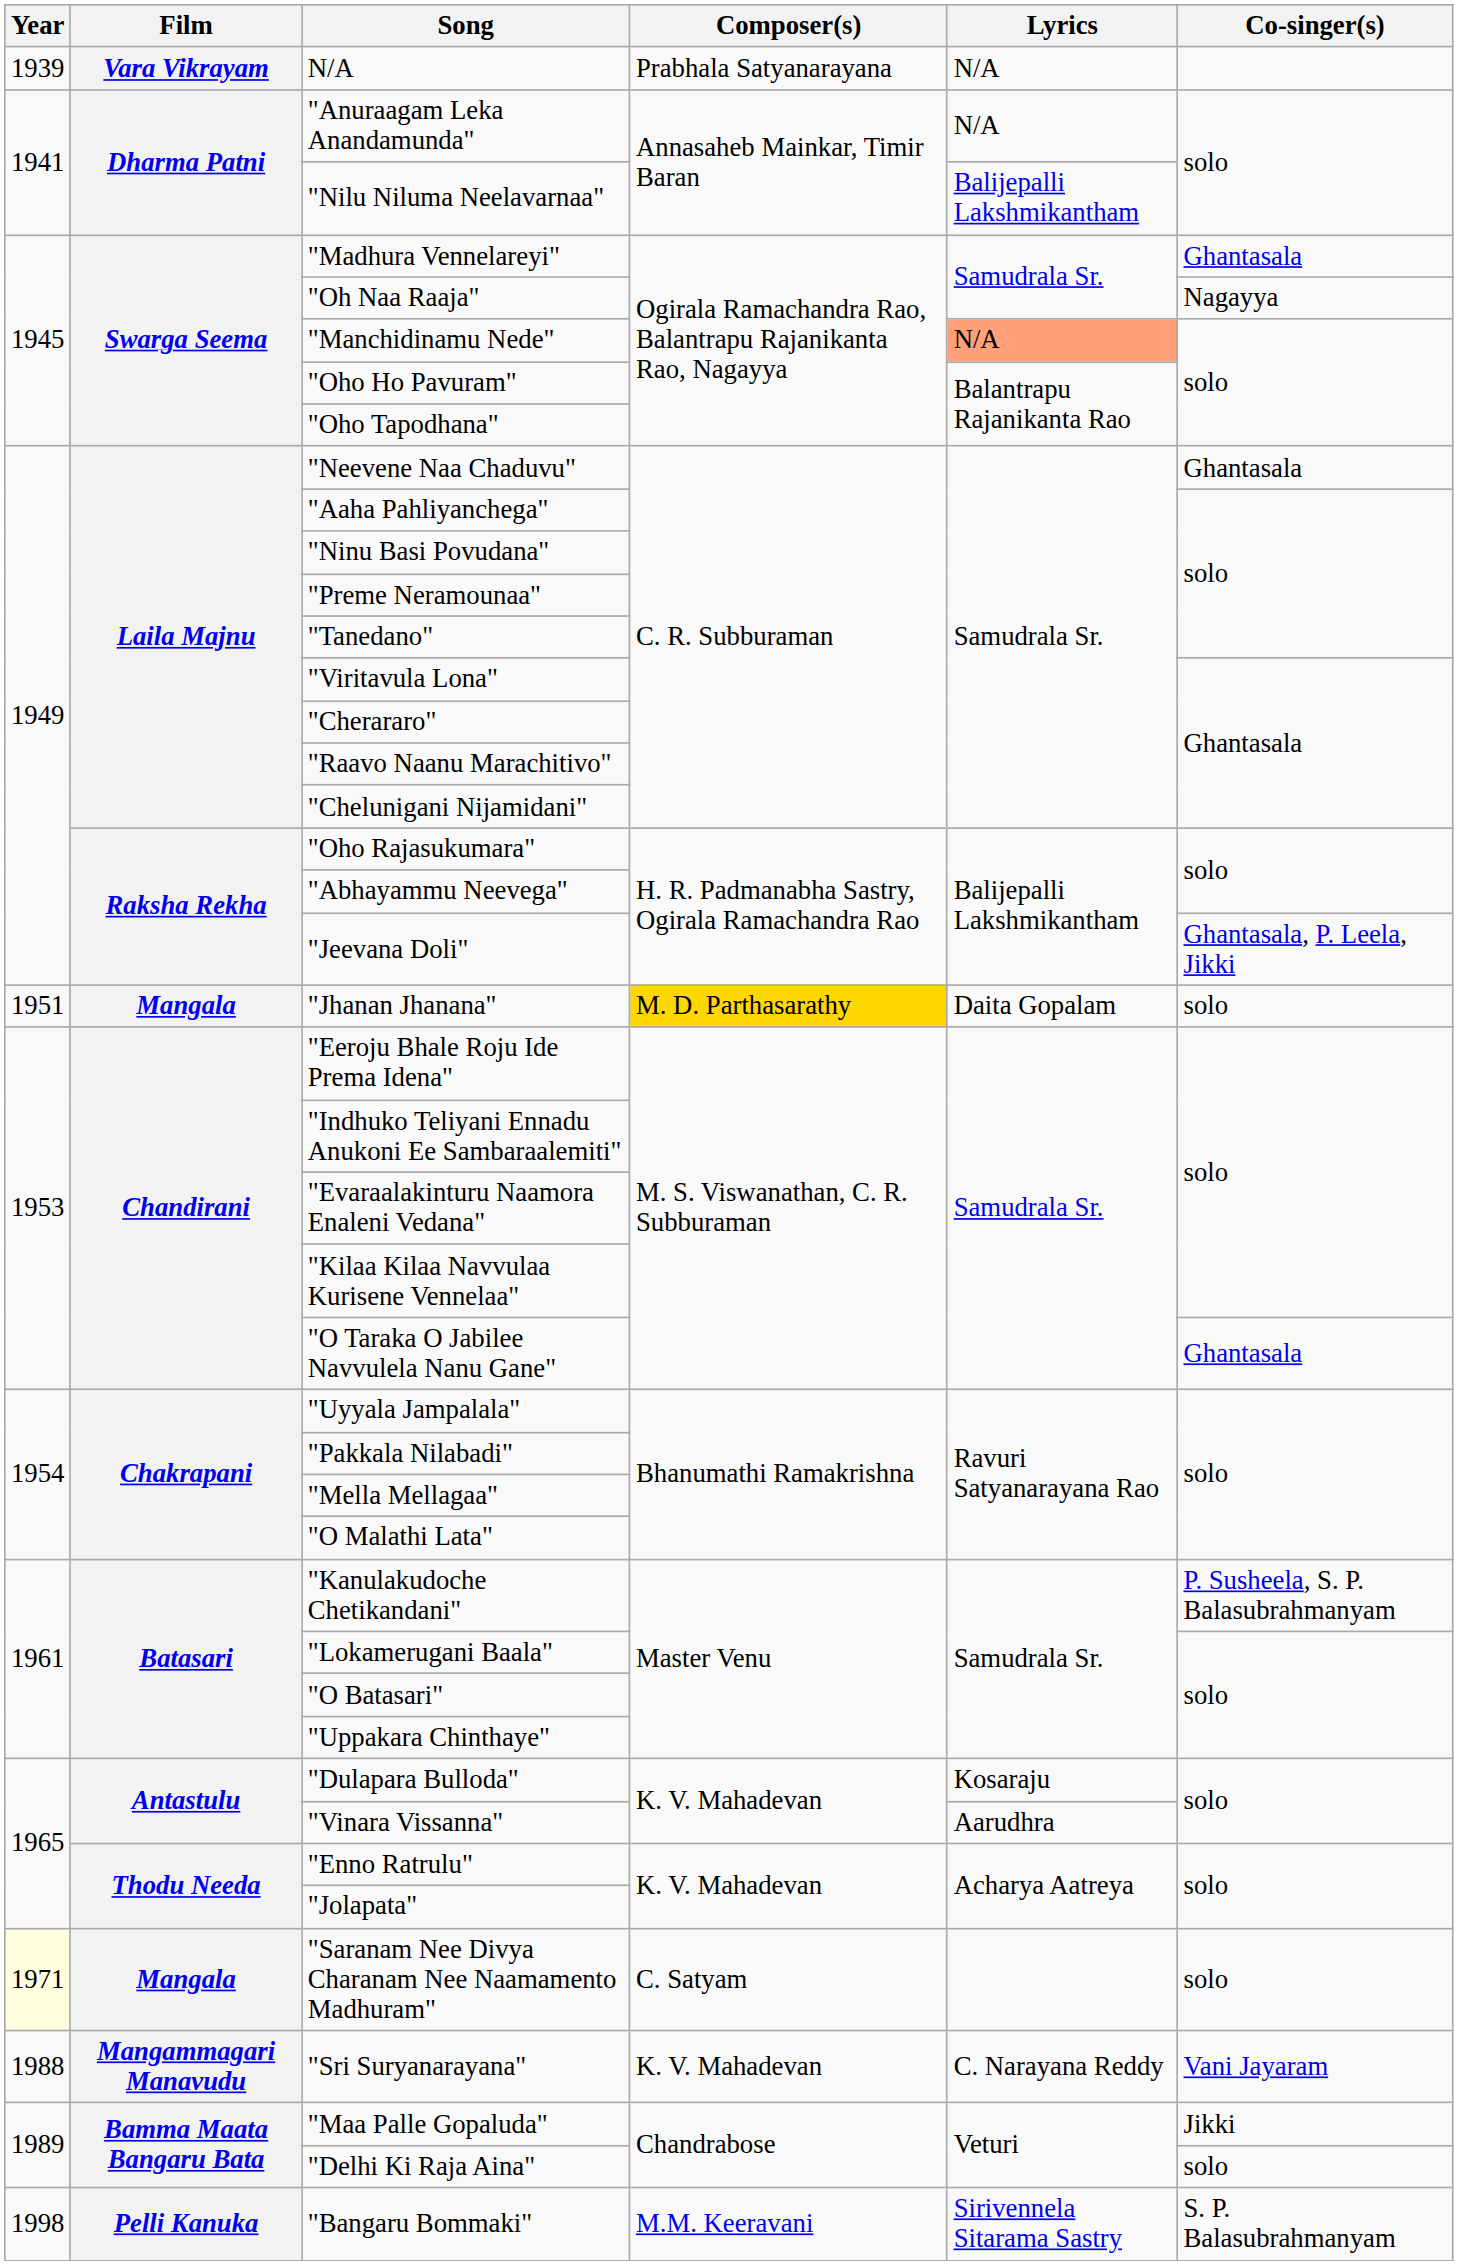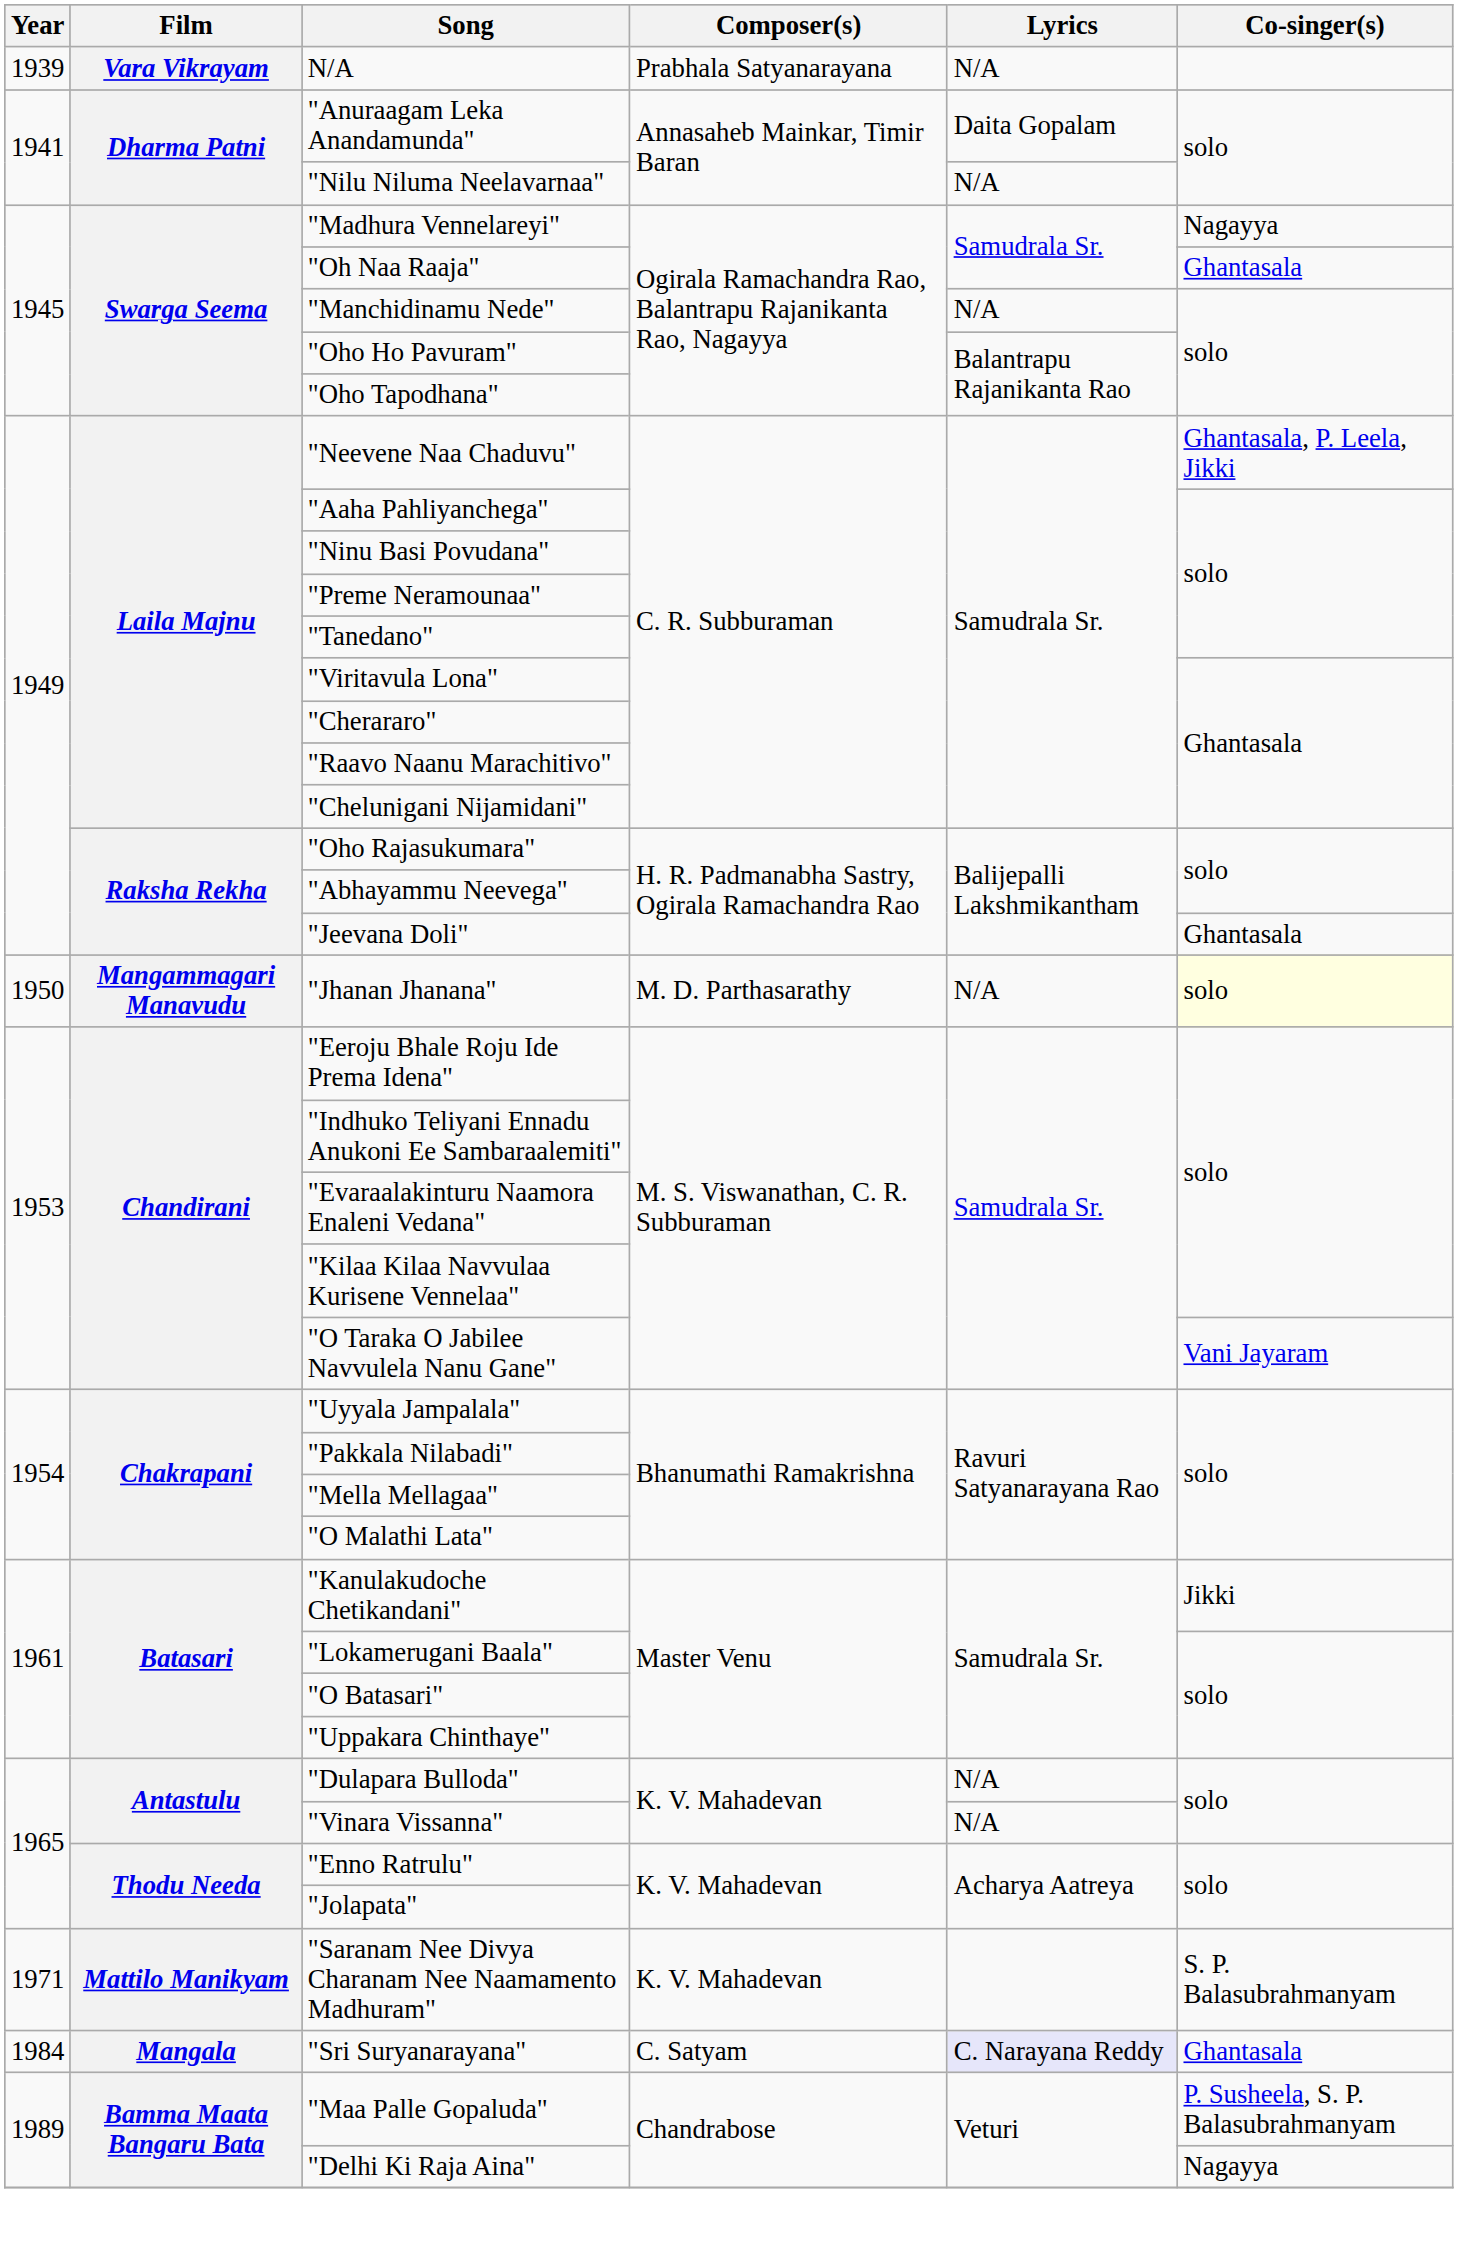"Anuraagam Leka Anandamunda" | Lyrics: N/A -> Daita Gopalam
"Nilu Niluma Neelavarnaa" | Lyrics: Balijepalli Lakshmikantham -> N/A
"Madhura Vennelareyi" | Co-singer(s): Ghantasala -> Nagayya
"Oh Naa Raaja" | Co-singer(s): Nagayya -> Ghantasala
"Manchidinamu Nede" | Lyrics: lightsalmon background -> no background
"Neevene Naa Chaduvu" | Co-singer(s): Ghantasala -> Ghantasala, P. Leela, Jikki
"Jeevana Doli" | Co-singer(s): Ghantasala, P. Leela, Jikki -> Ghantasala
"Jhanan Jhanana" | Year: 1951 -> 1950
"Jhanan Jhanana" | Film: Mangala -> Mangammagari Manavudu
"Jhanan Jhanana" | Composer(s): gold background -> no background
"Jhanan Jhanana" | Lyrics: Daita Gopalam -> N/A
"Jhanan Jhanana" | Co-singer(s): no background -> lightyellow background
"O Taraka O Jabilee Navvulela Nanu Gane" | Co-singer(s): Ghantasala -> Vani Jayaram
"Kanulakudoche Chetikandani" | Co-singer(s): P. Susheela, S. P. Balasubrahmanyam -> Jikki
"Dulapara Bulloda" | Lyrics: Kosaraju -> N/A
"Vinara Vissanna" | Lyrics: Aarudhra -> N/A
"Saranam Nee Divya Charanam Nee Naamamento Madhuram" | Year: lightyellow background -> no background
"Saranam Nee Divya Charanam Nee Naamamento Madhuram" | Film: Mangala -> Mattilo Manikyam
"Saranam Nee Divya Charanam Nee Naamamento Madhuram" | Composer(s): C. Satyam -> K. V. Mahadevan
"Saranam Nee Divya Charanam Nee Naamamento Madhuram" | Co-singer(s): solo -> S. P. Balasubrahmanyam
"Sri Suryanarayana" | Year: 1988 -> 1984
"Sri Suryanarayana" | Film: Mangammagari Manavudu -> Mangala
"Sri Suryanarayana" | Composer(s): K. V. Mahadevan -> C. Satyam
"Sri Suryanarayana" | Lyrics: no background -> lavender background
"Sri Suryanarayana" | Co-singer(s): Vani Jayaram -> Ghantasala
"Maa Palle Gopaluda" | Co-singer(s): Jikki -> P. Susheela, S. P. Balasubrahmanyam
"Delhi Ki Raja Aina" | Co-singer(s): solo -> Nagayya
- row: 1998 | Pelli Kanuka | "Bangaru Bommaki" | M.M. Keeravani | Sirivennela Sitarama Sastry | S. P. Balasubrahmanyam
